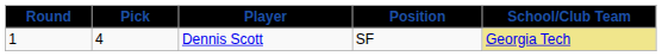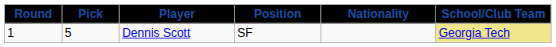+ column: Nationality
Dennis Scott | Pick: 4 -> 5
